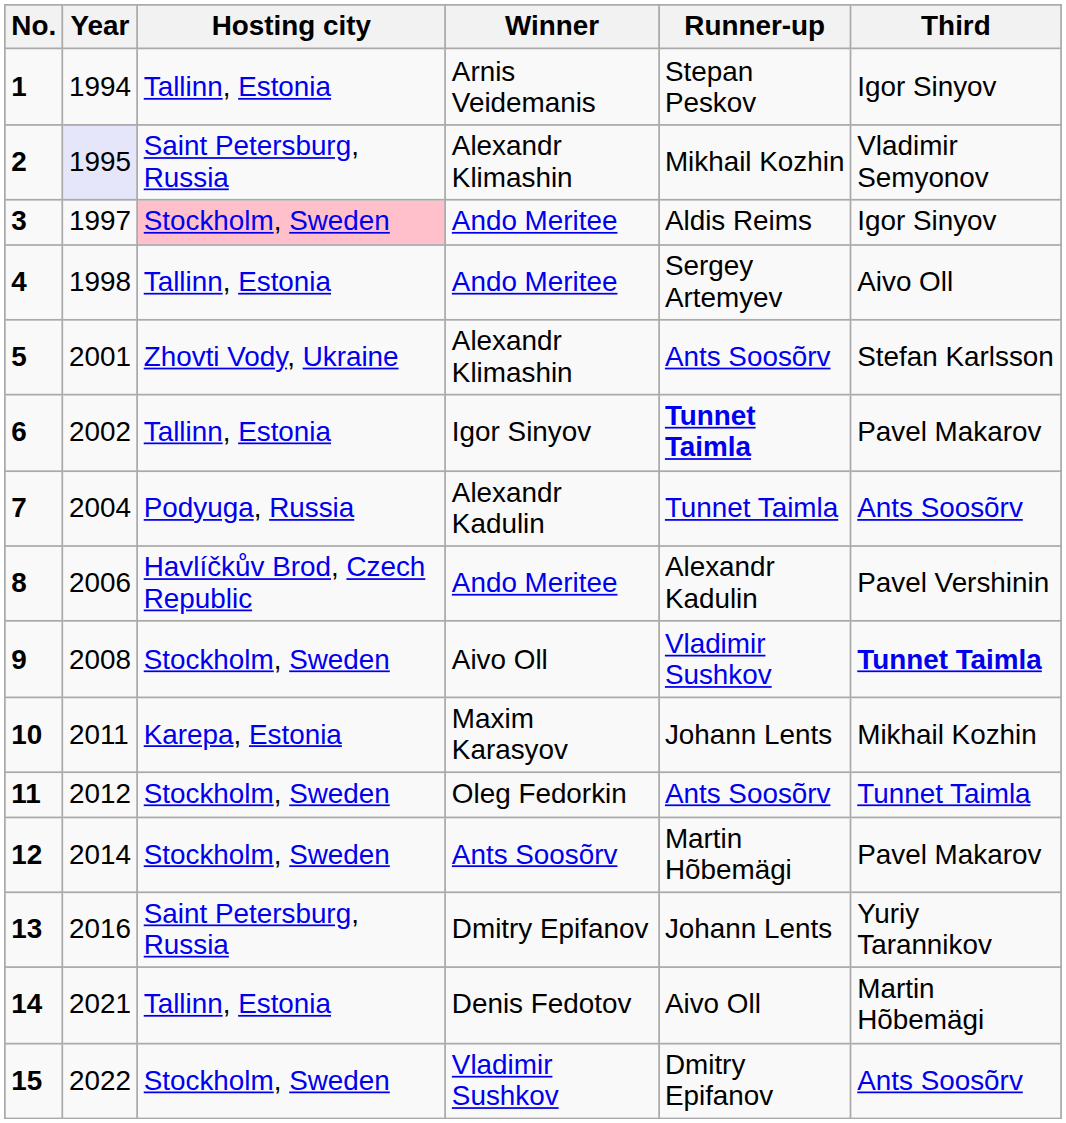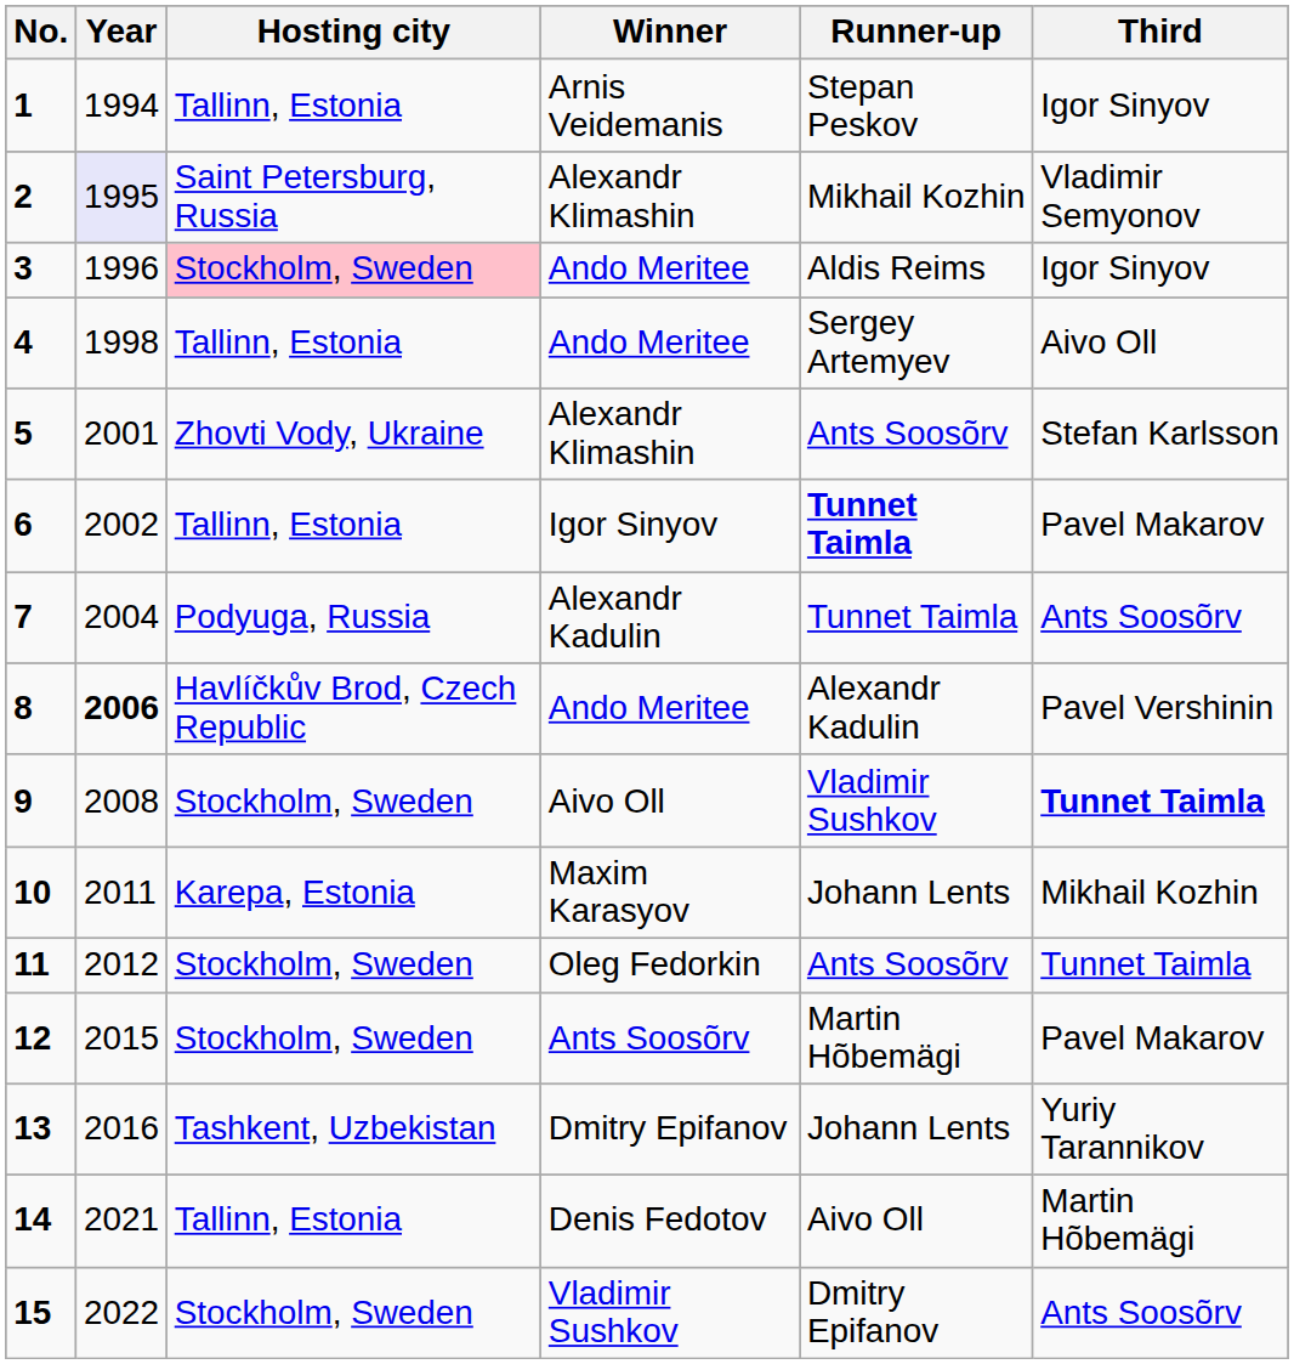3 | Year: 1997 -> 1996
8 | Year: normal -> bold
12 | Year: 2014 -> 2015
13 | Hosting city: Saint Petersburg, Russia -> Tashkent, Uzbekistan
